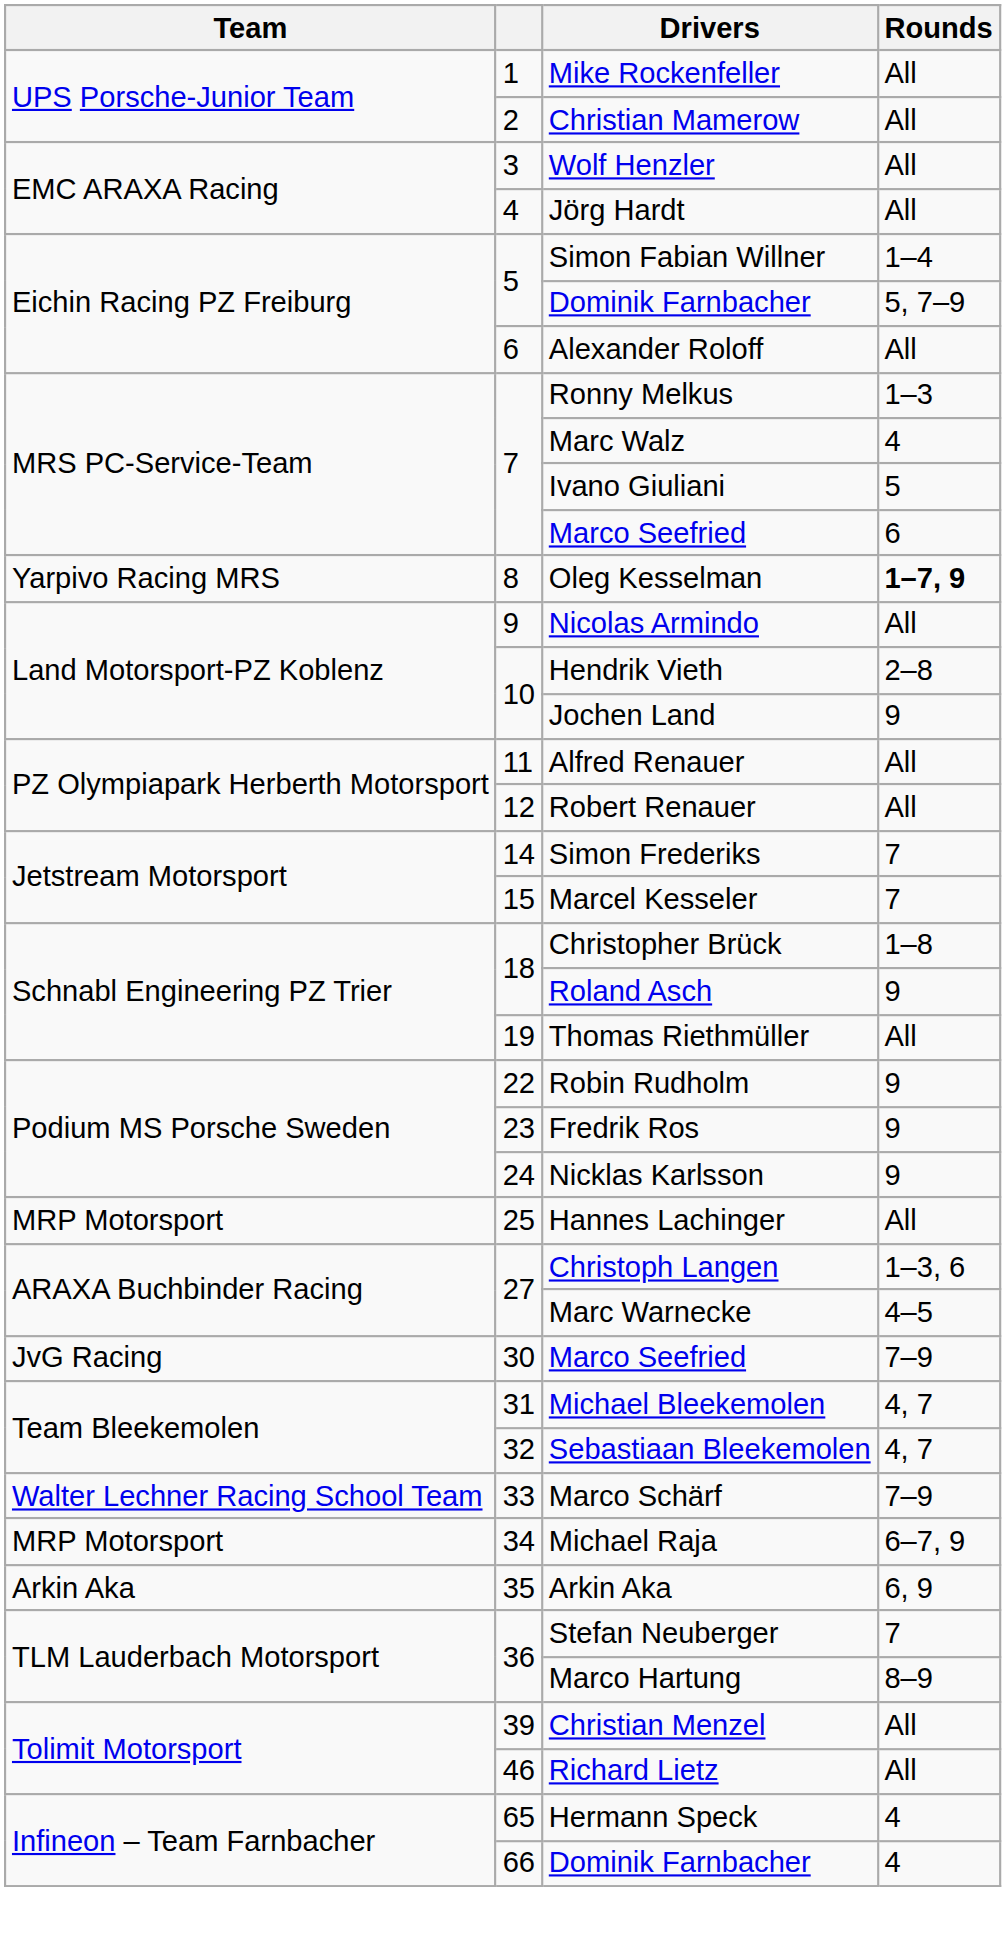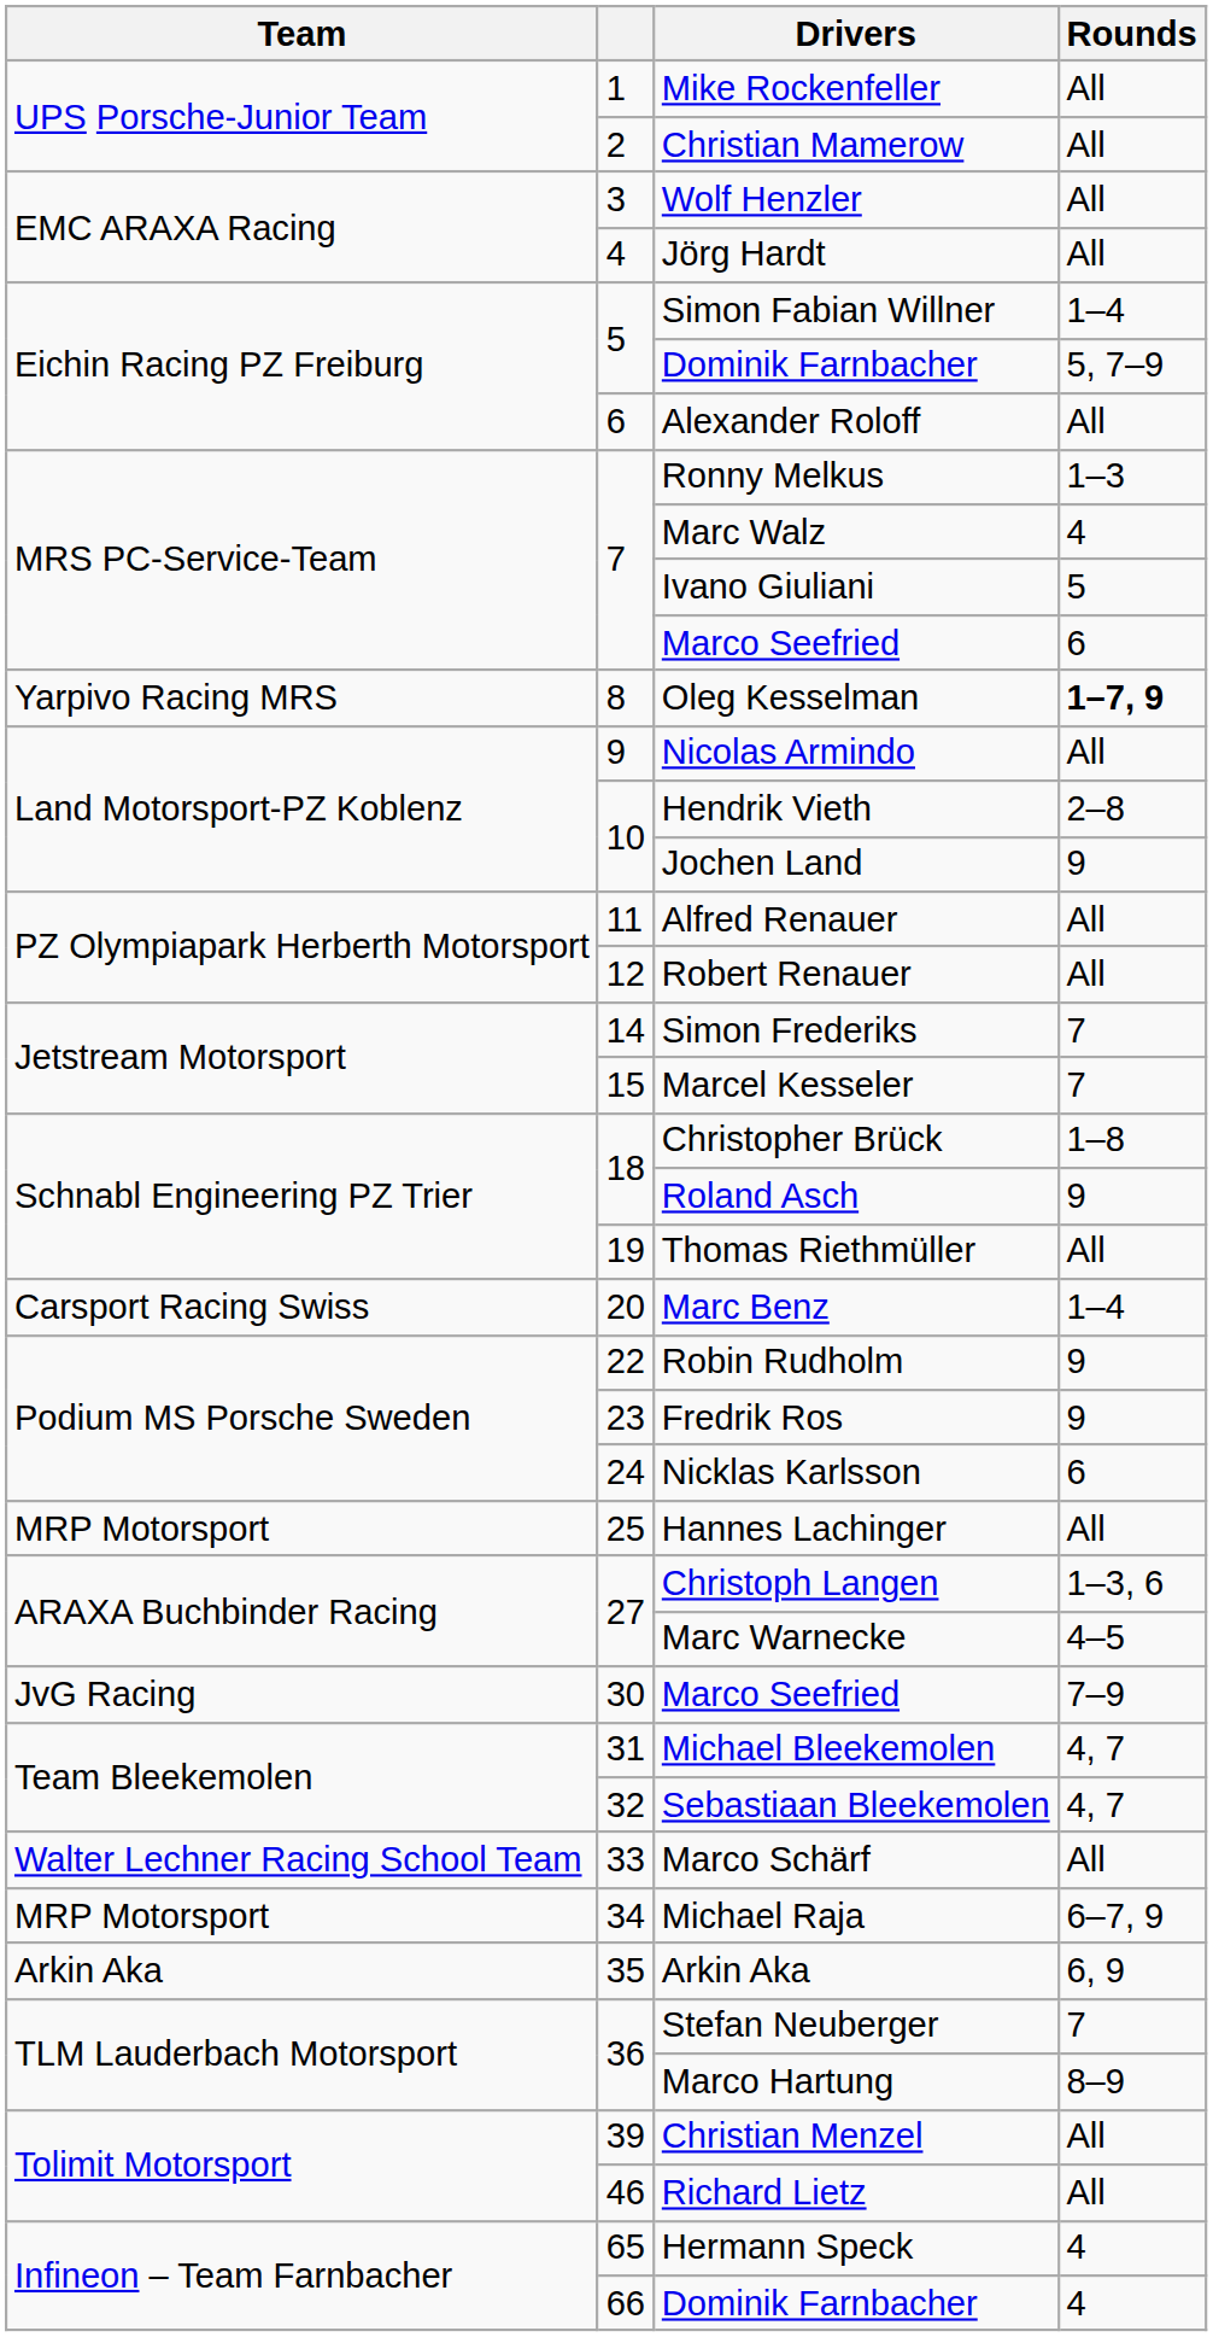+ row: Carsport Racing Swiss | 20 | Marc Benz | 1–4
Nicklas Karlsson | Rounds: 9 -> 6
Marco Schärf | Rounds: 7–9 -> All
